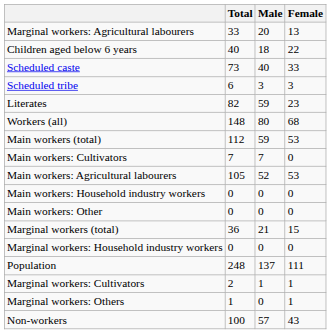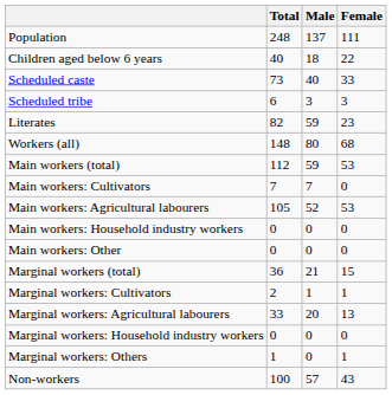rows swapped: Population <-> Marginal workers: Agricultural labourers
rows swapped: Marginal workers: Cultivators <-> Marginal workers: Household industry workers
